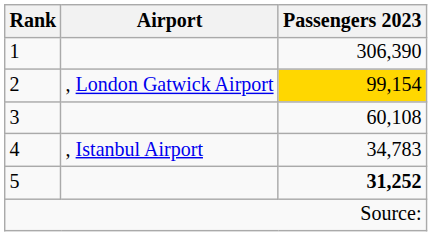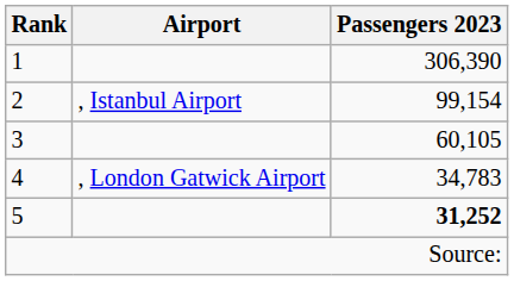2 | Airport: , London Gatwick Airport -> , Istanbul Airport
2 | Passengers 2023: gold background -> no background
3 | Passengers 2023: 60,108 -> 60,105
4 | Airport: , Istanbul Airport -> , London Gatwick Airport
